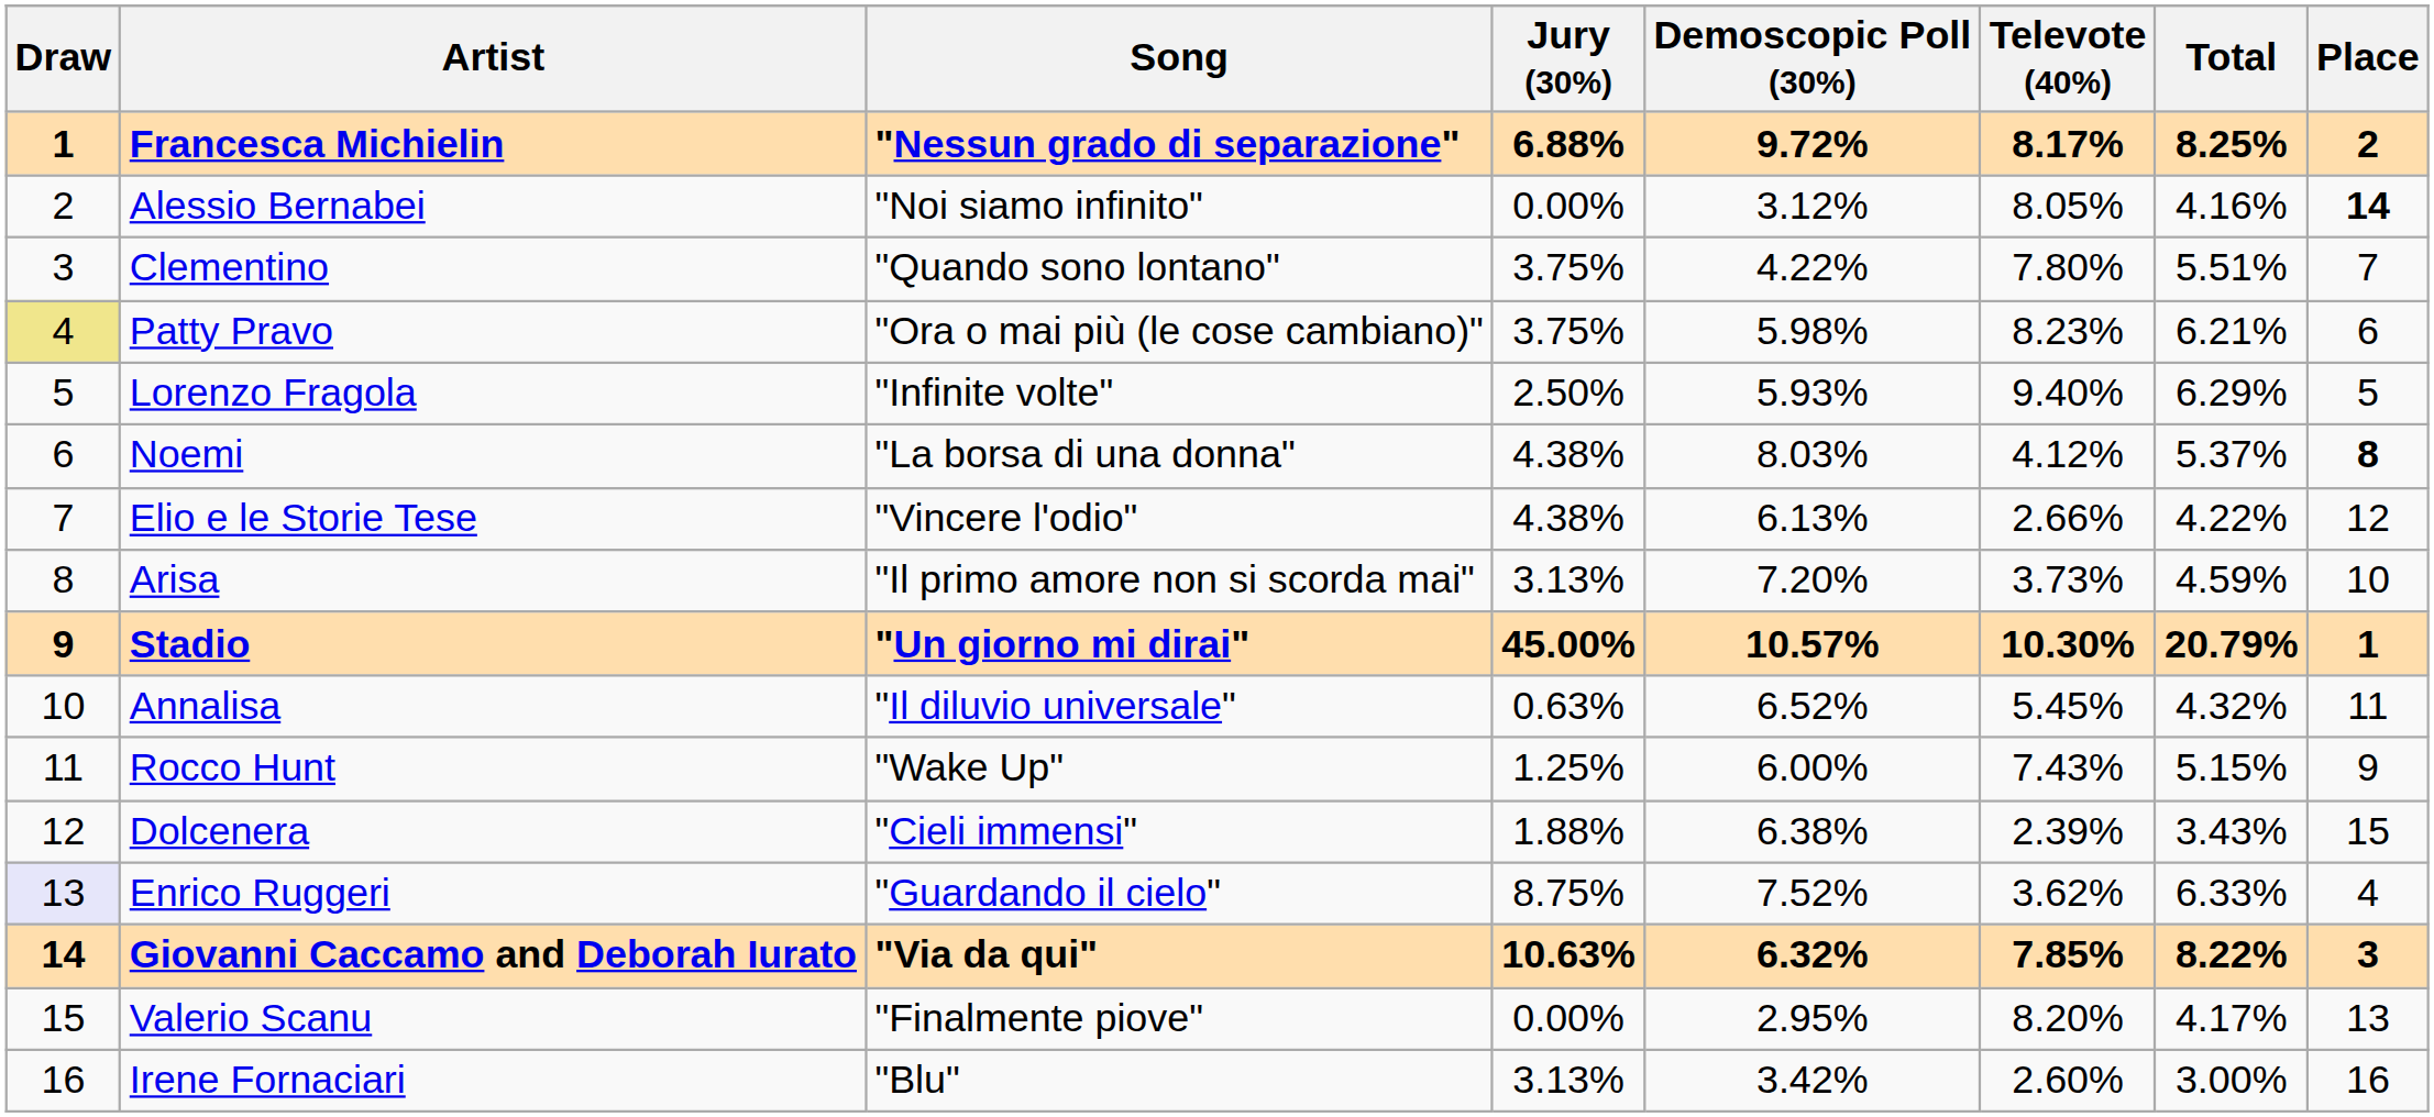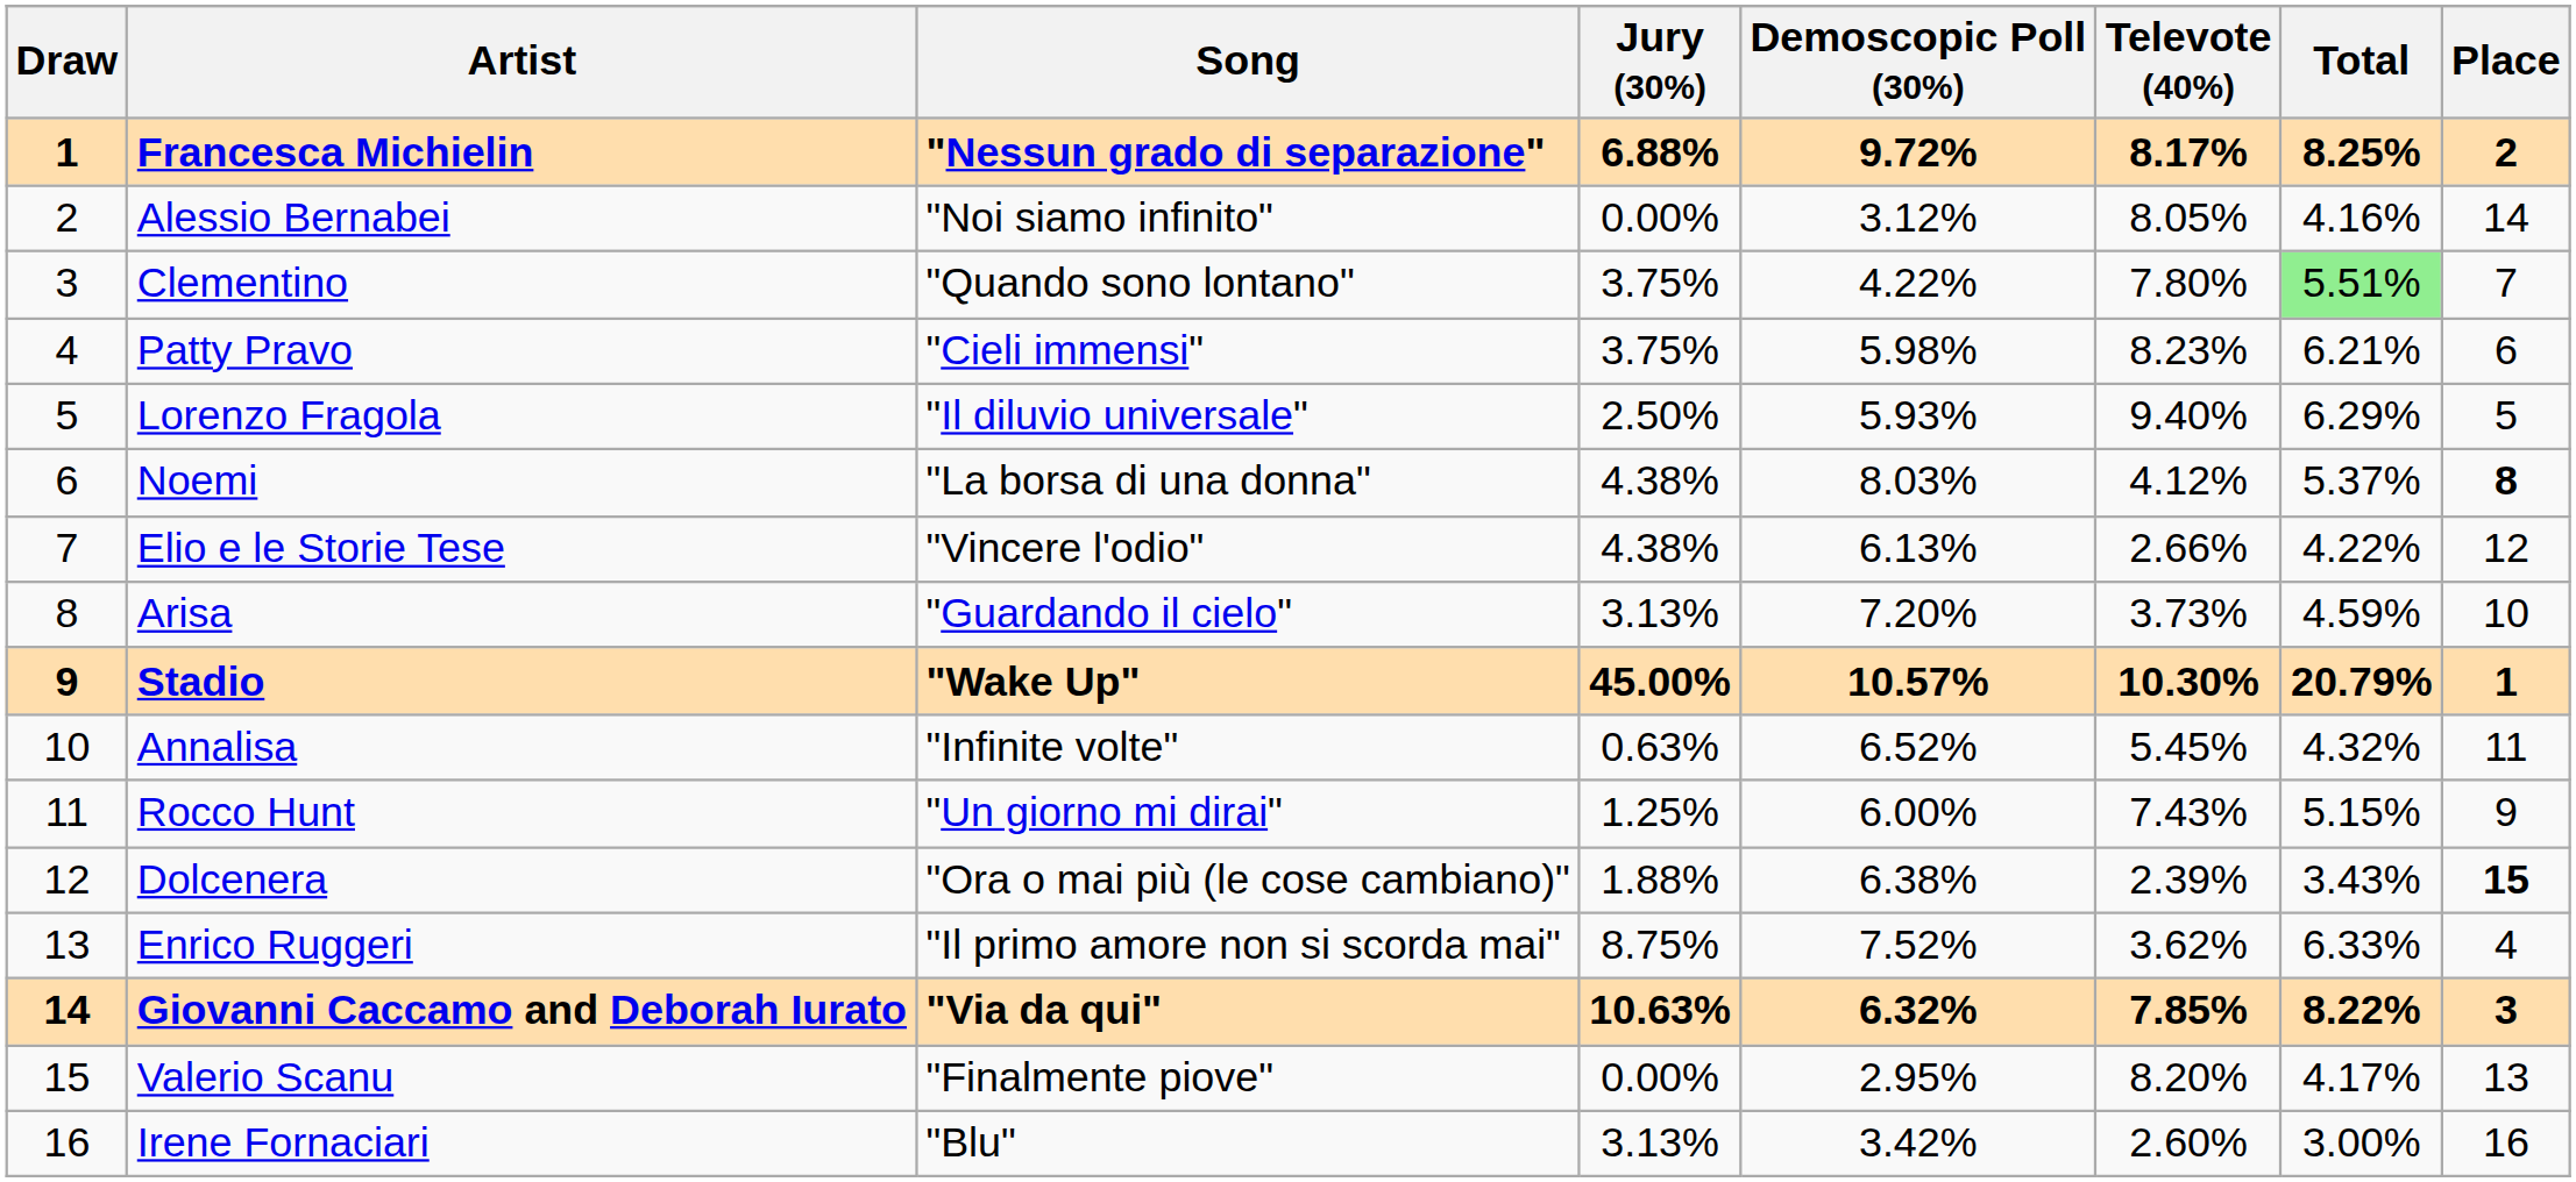Alessio Bernabei | Place: bold -> normal
Clementino | Total: no background -> lightgreen background
Patty Pravo | Draw: khaki background -> no background
Patty Pravo | Song: "Ora o mai più (le cose cambiano)" -> "Cieli immensi"
Lorenzo Fragola | Song: "Infinite volte" -> "Il diluvio universale"
Arisa | Song: "Il primo amore non si scorda mai" -> "Guardando il cielo"
Stadio | Song: "Un giorno mi dirai" -> "Wake Up"
Annalisa | Song: "Il diluvio universale" -> "Infinite volte"
Rocco Hunt | Song: "Wake Up" -> "Un giorno mi dirai"
Dolcenera | Song: "Cieli immensi" -> "Ora o mai più (le cose cambiano)"
Dolcenera | Place: normal -> bold
Enrico Ruggeri | Draw: lavender background -> no background
Enrico Ruggeri | Song: "Guardando il cielo" -> "Il primo amore non si scorda mai"
